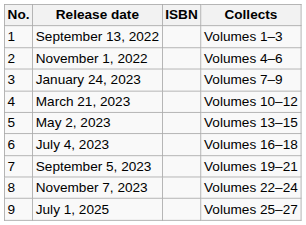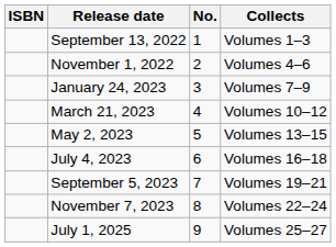columns swapped: No. <-> ISBN
